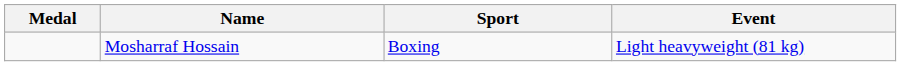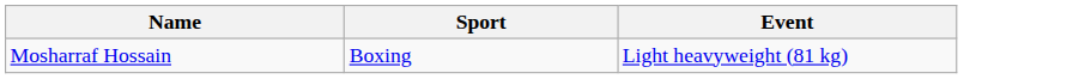- column: Medal
